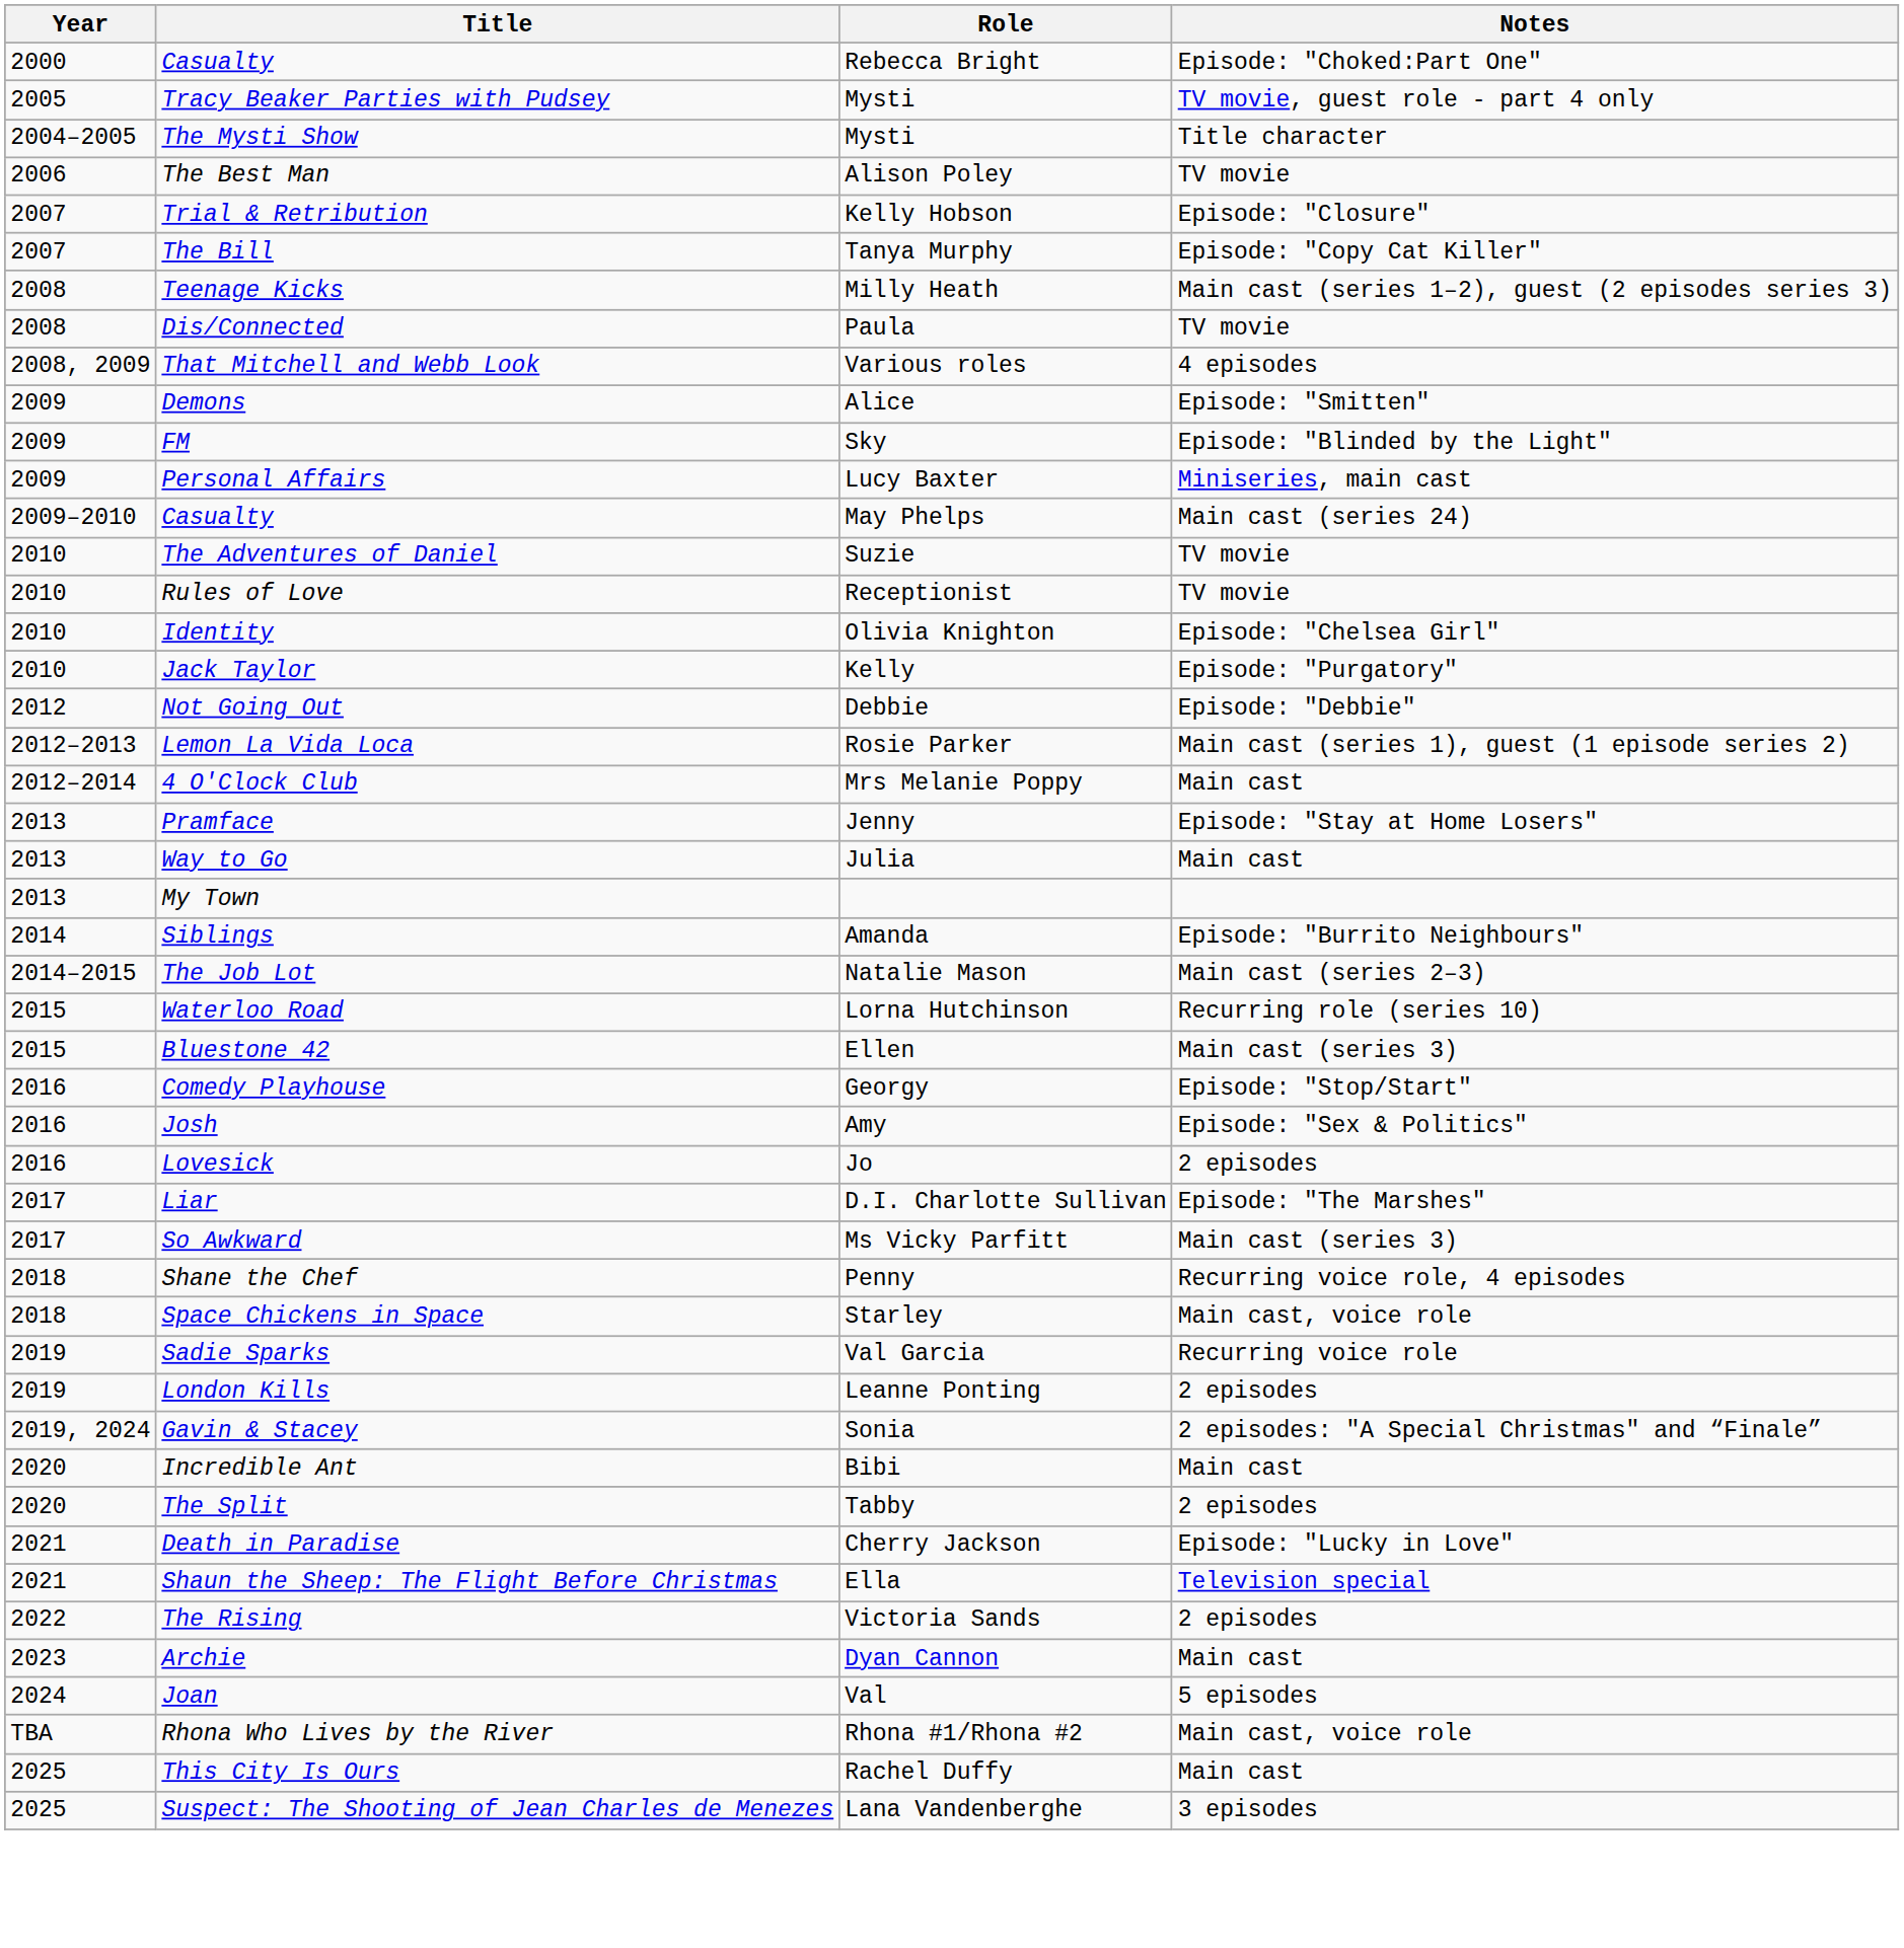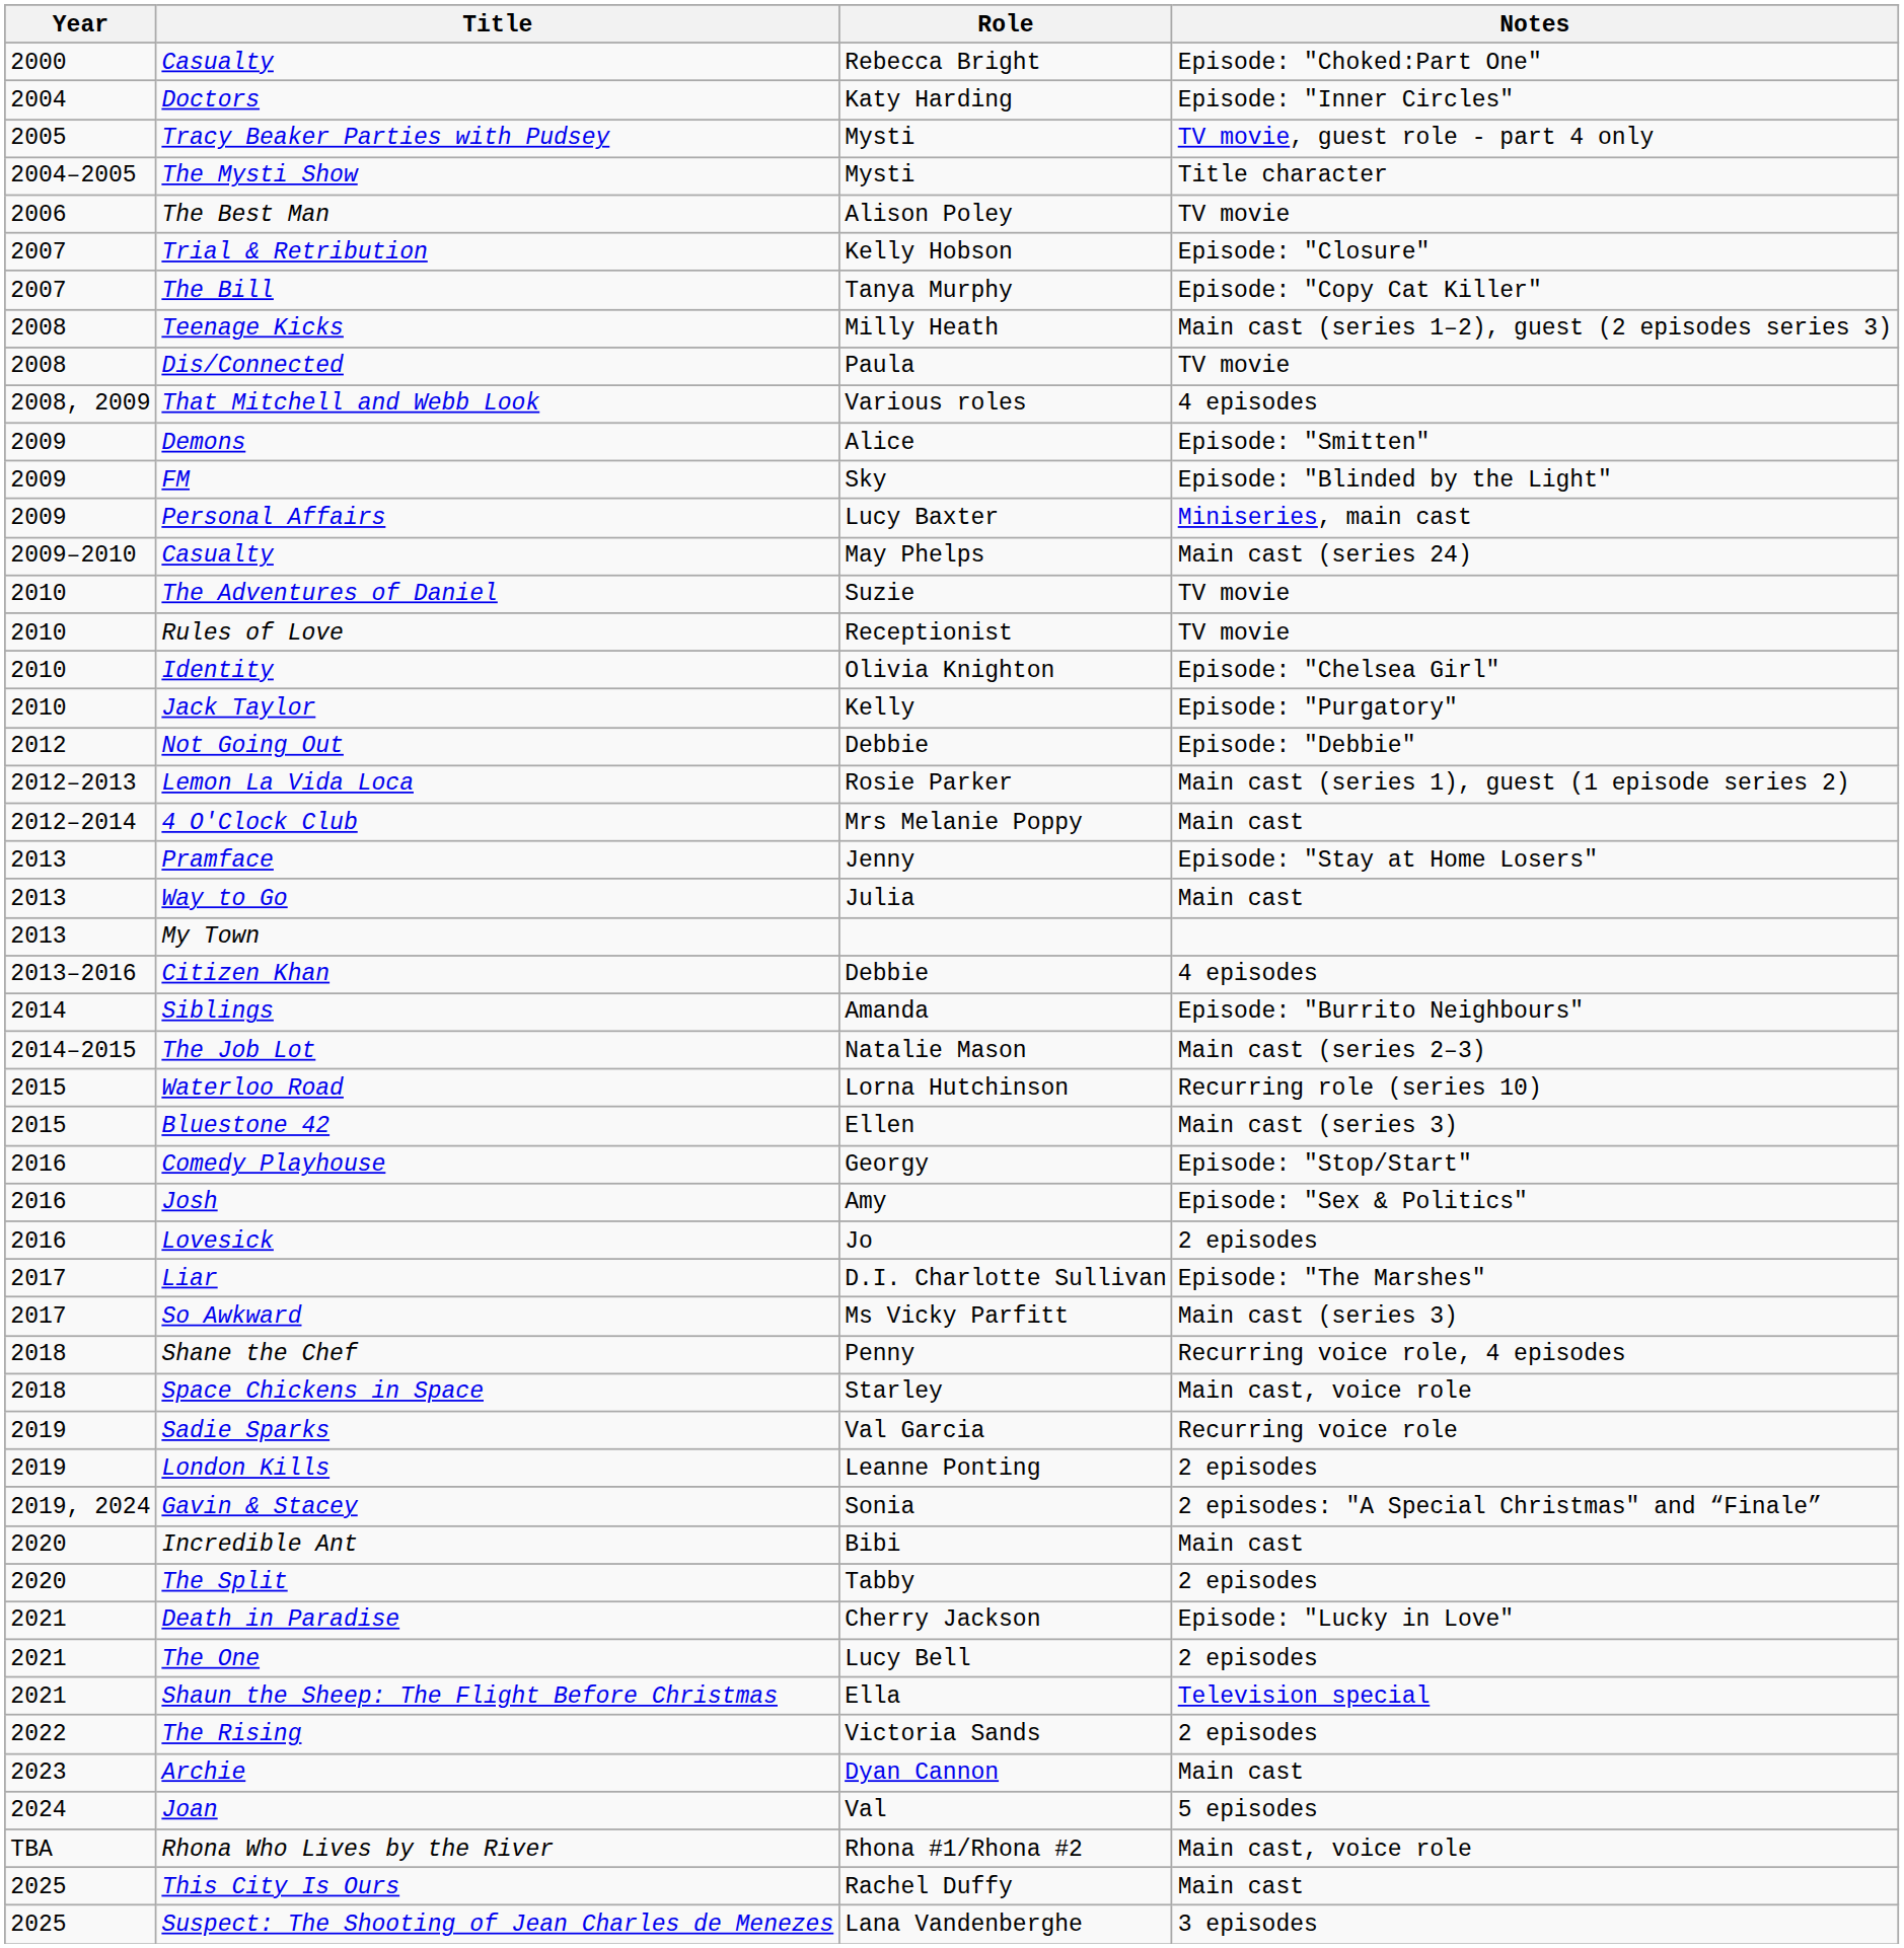+ row: 2004 | Doctors | Katy Harding | Episode: "Inner Circles"
+ row: 2013–2016 | Citizen Khan | Debbie | 4 episodes
+ row: 2021 | The One | Lucy Bell | 2 episodes
